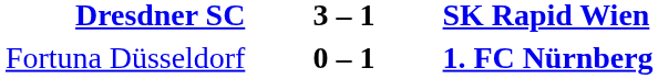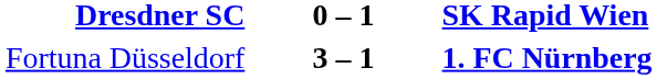Dresdner SC | column 2: 3 – 1 -> 0 – 1
Fortuna Düsseldorf | column 2: 0 – 1 -> 3 – 1
